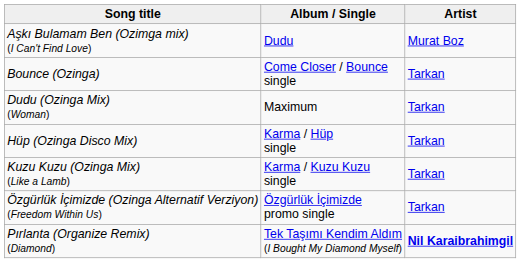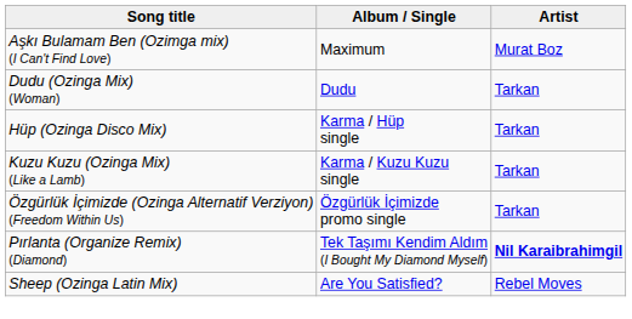Aşkı Bulamam Ben (Ozimga mix) (I Can't Find Love) | Album / Single: Dudu -> Maximum
- row: Bounce (Ozinga) | Come Closer / Bounce single | Tarkan
Dudu (Ozinga Mix) (Woman) | Album / Single: Maximum -> Dudu
+ row: Sheep (Ozinga Latin Mix) | Are You Satisfied? | Rebel Moves
